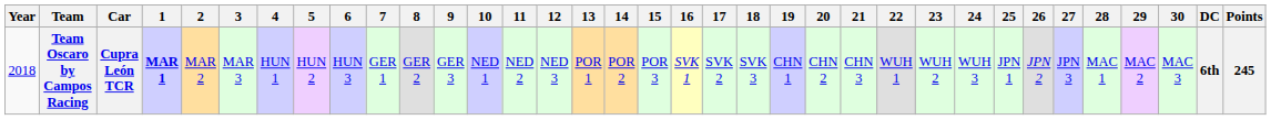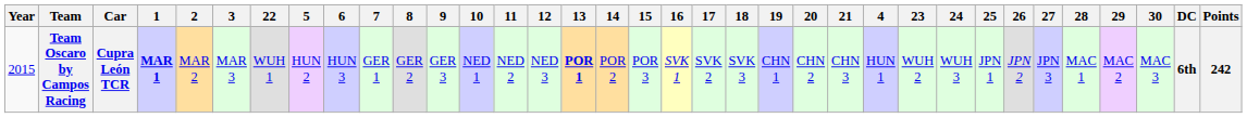columns swapped: 4 <-> 22
Team Oscaro by Campos Racing | Year: 2018 -> 2015
Team Oscaro by Campos Racing | 13: normal -> bold
Team Oscaro by Campos Racing | Points: 245 -> 242
